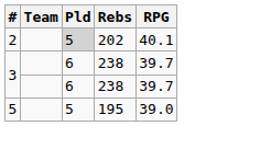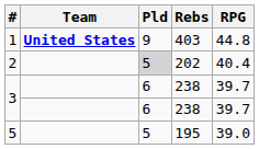+ row: 1 | United States | 9 | 403 | 44.8
2 | RPG: 40.1 -> 40.4
